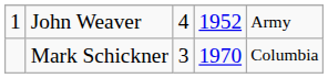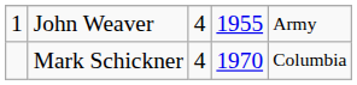John Weaver | column 4: 1952 -> 1955
Mark Schickner | column 3: 3 -> 4
